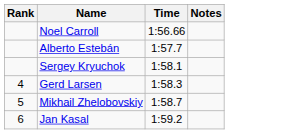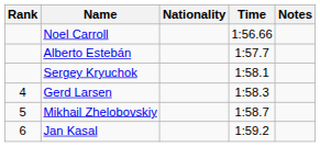+ column: Nationality
